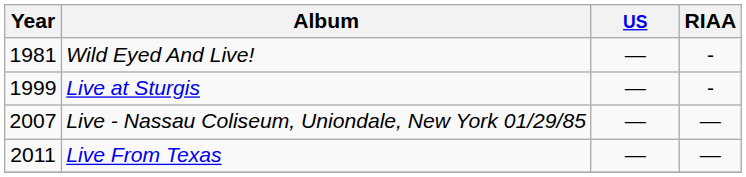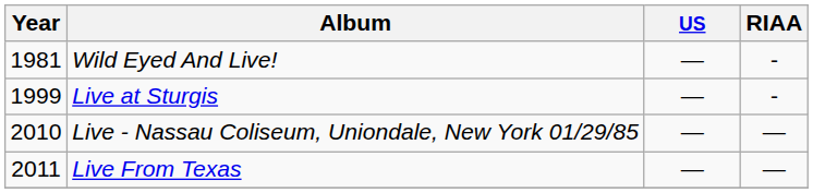Live - Nassau Coliseum, Uniondale, New York 01/29/85 | Year: 2007 -> 2010
